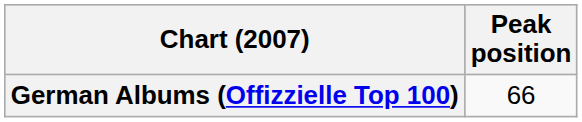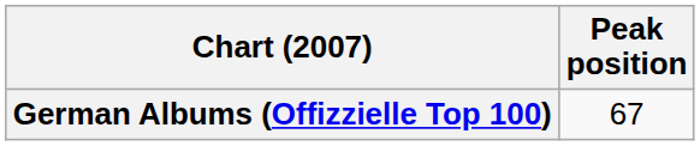German Albums (Offizzielle Top 100) | Peak position: 66 -> 67
